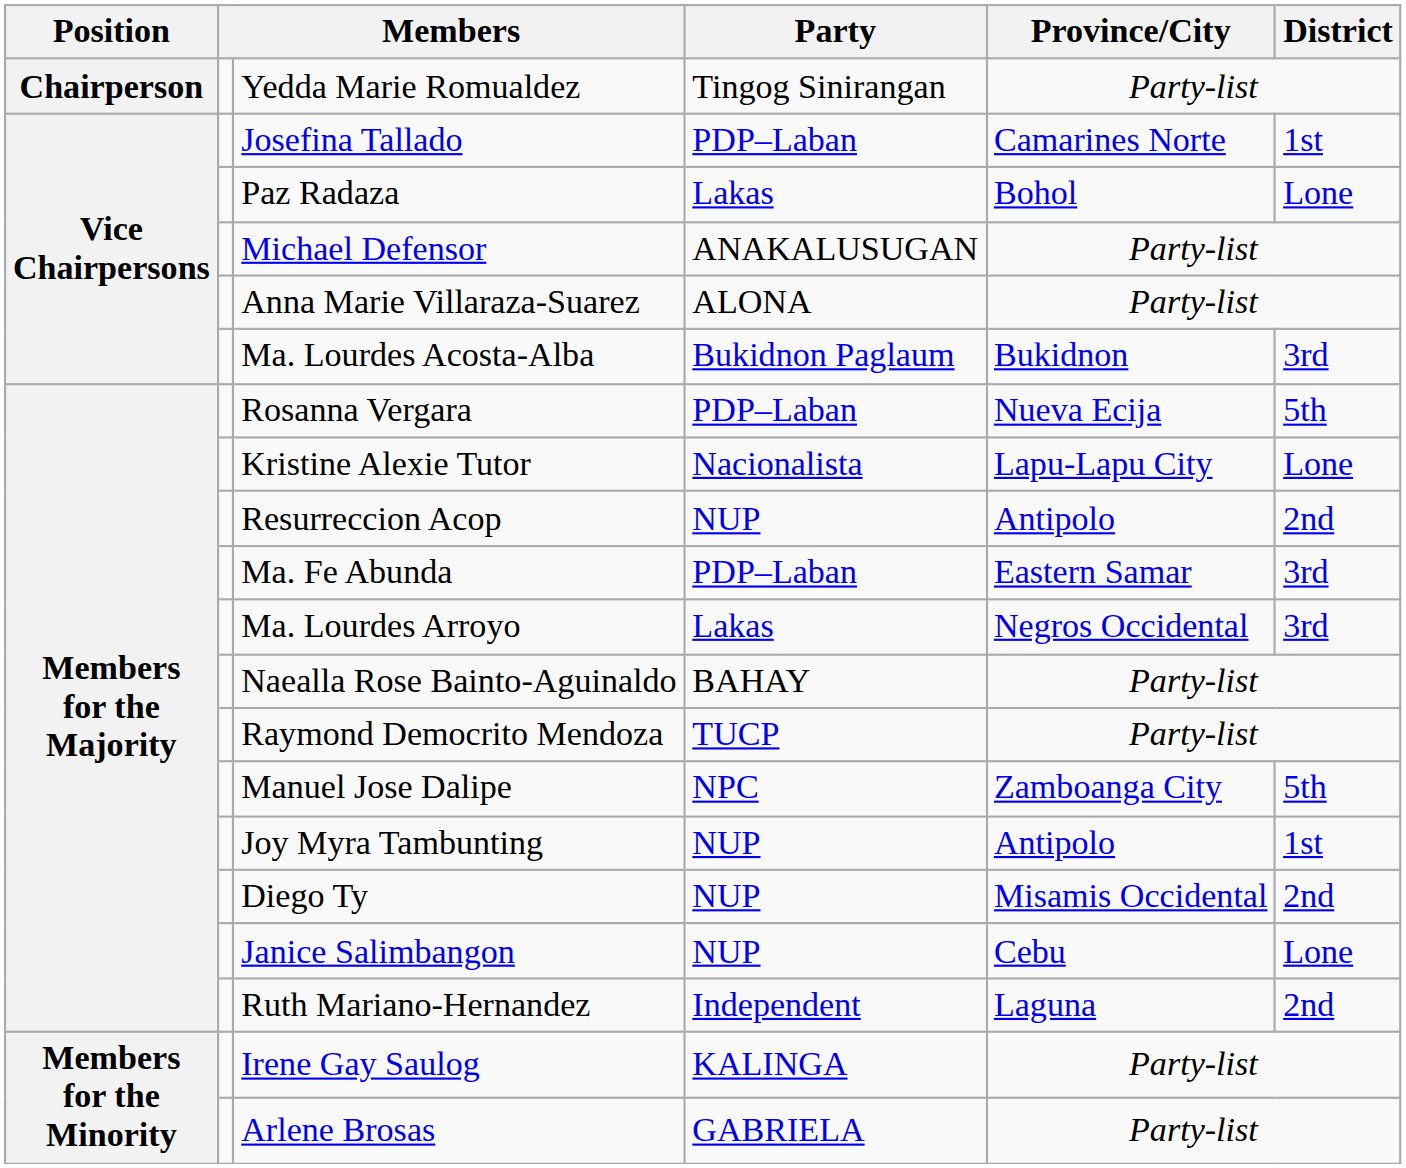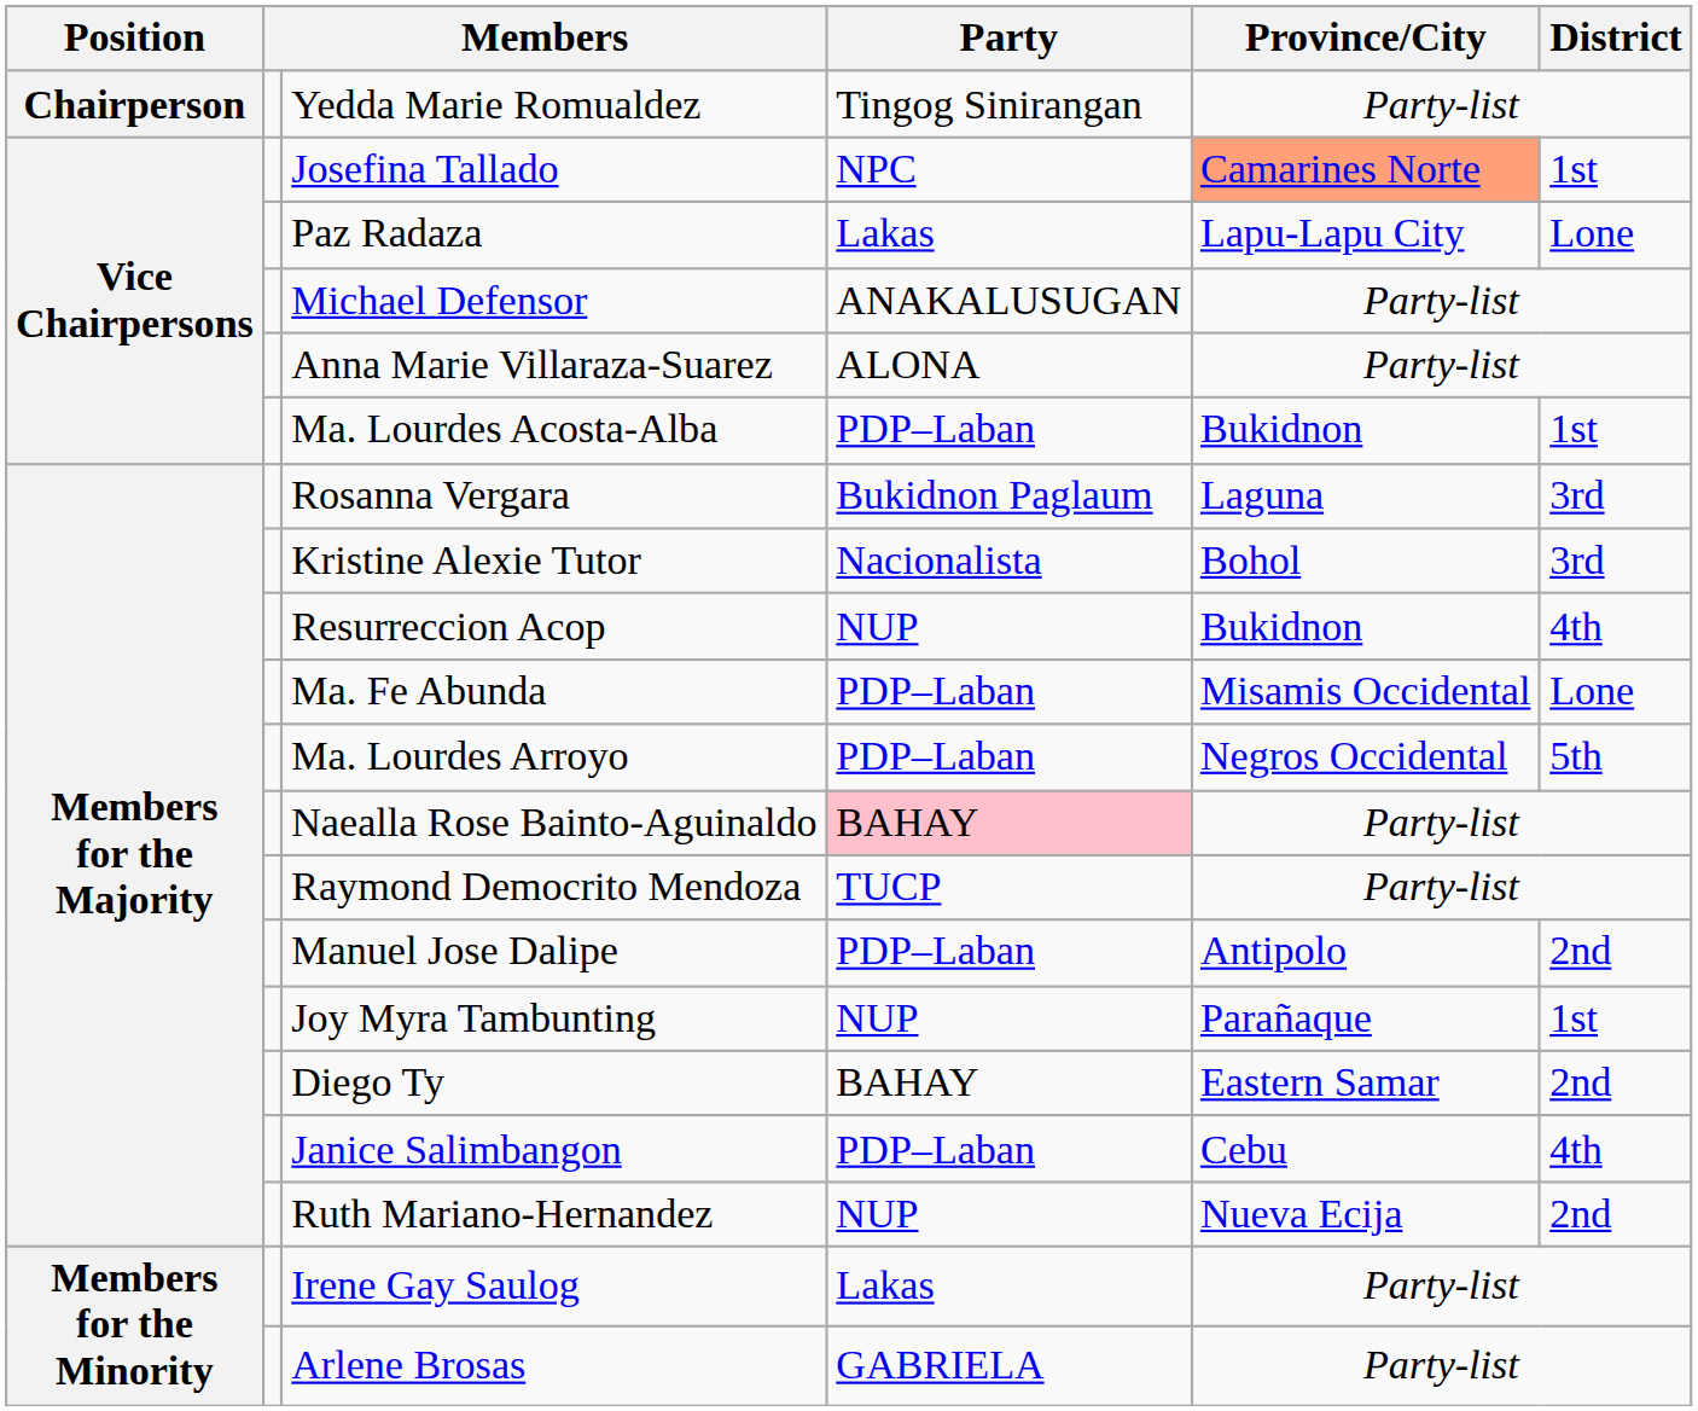Josefina Tallado | Party: PDP–Laban -> NPC
Josefina Tallado | Province/City: no background -> lightsalmon background
Paz Radaza | Province/City: Bohol -> Lapu-Lapu City
Ma. Lourdes Acosta-Alba | Party: Bukidnon Paglaum -> PDP–Laban
Ma. Lourdes Acosta-Alba | District: 3rd -> 1st
Rosanna Vergara | Party: PDP–Laban -> Bukidnon Paglaum
Rosanna Vergara | Province/City: Nueva Ecija -> Laguna
Rosanna Vergara | District: 5th -> 3rd
Kristine Alexie Tutor | Province/City: Lapu-Lapu City -> Bohol
Kristine Alexie Tutor | District: Lone -> 3rd
Resurreccion Acop | Province/City: Antipolo -> Bukidnon
Resurreccion Acop | District: 2nd -> 4th
Ma. Fe Abunda | Province/City: Eastern Samar -> Misamis Occidental
Ma. Fe Abunda | District: 3rd -> Lone
Ma. Lourdes Arroyo | Party: Lakas -> PDP–Laban
Ma. Lourdes Arroyo | District: 3rd -> 5th
Naealla Rose Bainto-Aguinaldo | Party: no background -> pink background
Manuel Jose Dalipe | Party: NPC -> PDP–Laban
Manuel Jose Dalipe | Province/City: Zamboanga City -> Antipolo
Manuel Jose Dalipe | District: 5th -> 2nd
Joy Myra Tambunting | Province/City: Antipolo -> Parañaque
Diego Ty | Party: NUP -> BAHAY
Diego Ty | Province/City: Misamis Occidental -> Eastern Samar
Janice Salimbangon | Party: NUP -> PDP–Laban
Janice Salimbangon | District: Lone -> 4th
Ruth Mariano-Hernandez | Party: Independent -> NUP
Ruth Mariano-Hernandez | Province/City: Laguna -> Nueva Ecija
Irene Gay Saulog | Party: KALINGA -> Lakas
